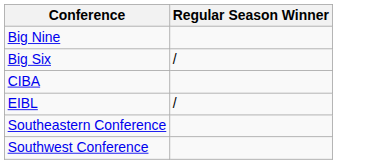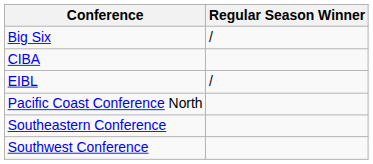- row: Big Nine
+ row: Pacific Coast Conference North
